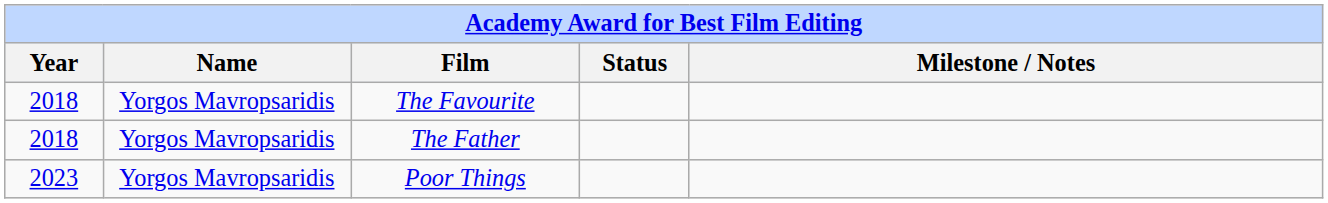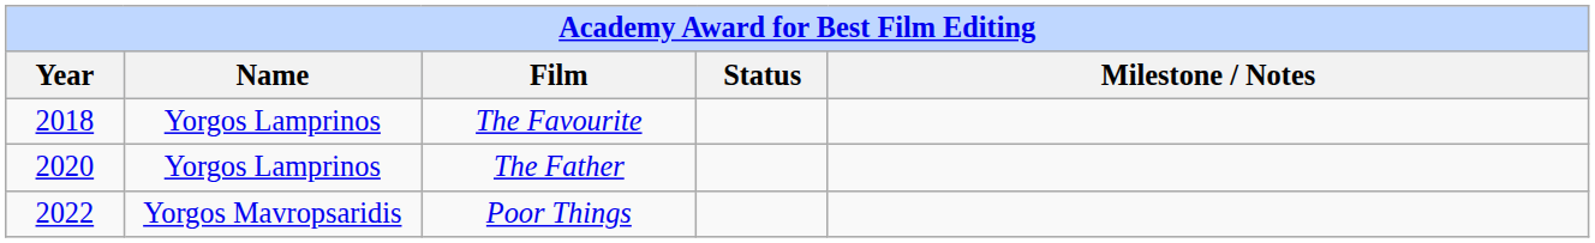The Favourite | Name: Yorgos Mavropsaridis -> Yorgos Lamprinos
The Father | Year: 2018 -> 2020
The Father | Name: Yorgos Mavropsaridis -> Yorgos Lamprinos
Poor Things | Year: 2023 -> 2022
